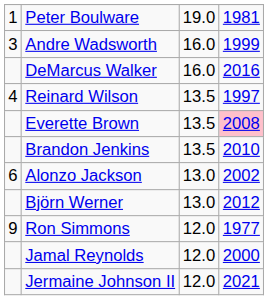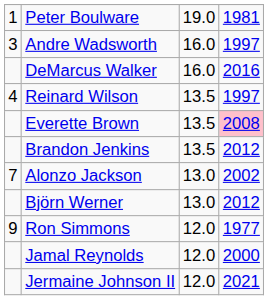Andre Wadsworth | column 4: 1999 -> 1997
Brandon Jenkins | column 4: 2010 -> 2012
Alonzo Jackson | column 1: 6 -> 7
